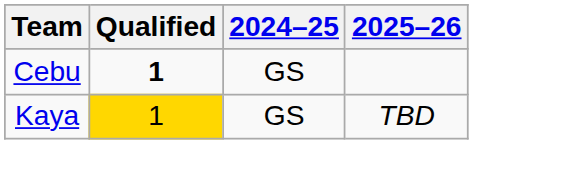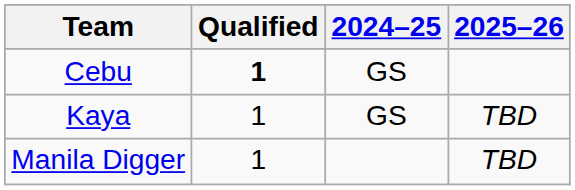Kaya | Qualified: gold background -> no background
+ row: Manila Digger | 1 | TBD
